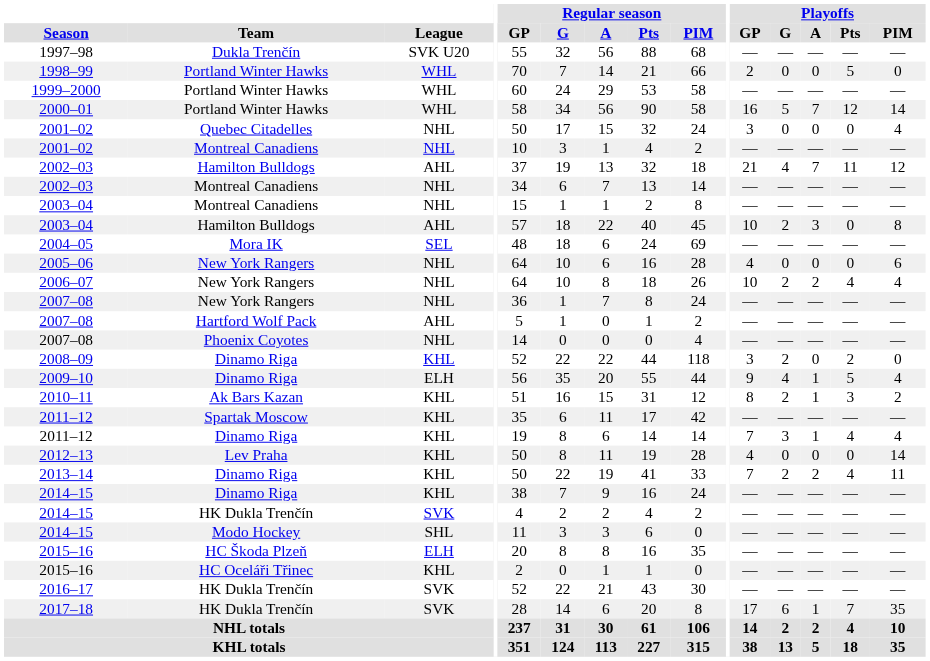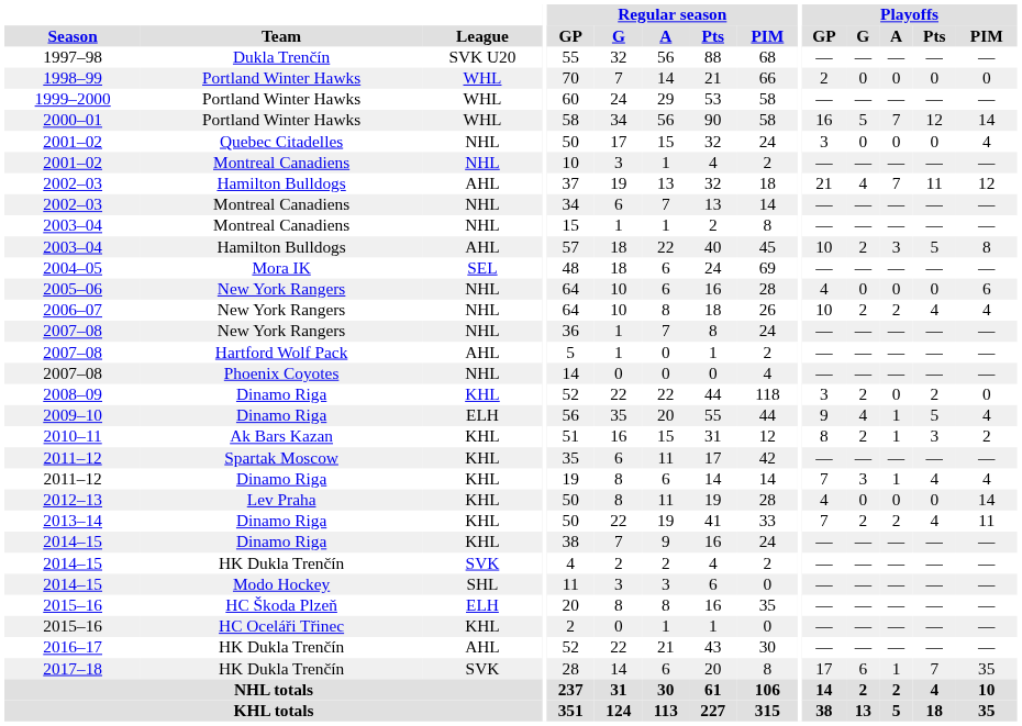1998–99 | Playoffs / Pts: 5 -> 0
2003–04 / Hamilton Bulldogs | Playoffs / Pts: 0 -> 5
2016–17 | League: SVK -> AHL
